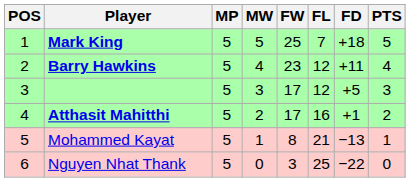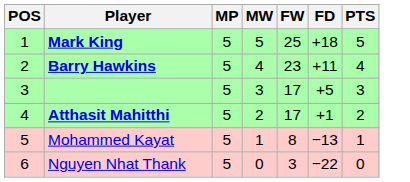- column: FL | 7 | 12 | 12 | 16 | 21 | 25
